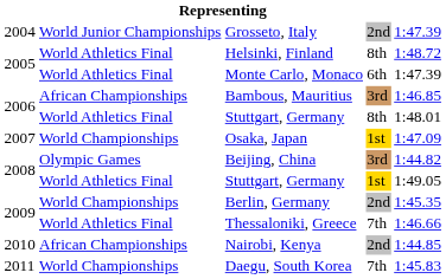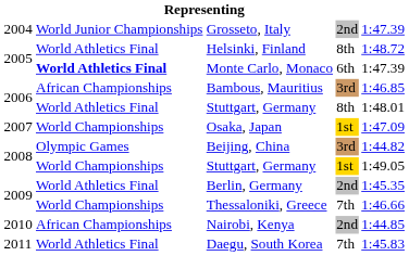Monte Carlo, Monaco | column 2: normal -> bold
2008 / Stuttgart, Germany | column 2: World Athletics Final -> World Championships
Berlin, Germany | column 2: World Championships -> World Athletics Final
Thessaloniki, Greece | column 2: World Athletics Final -> World Championships
Daegu, South Korea | column 2: World Championships -> World Athletics Final
